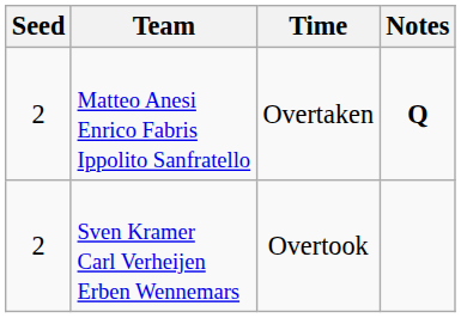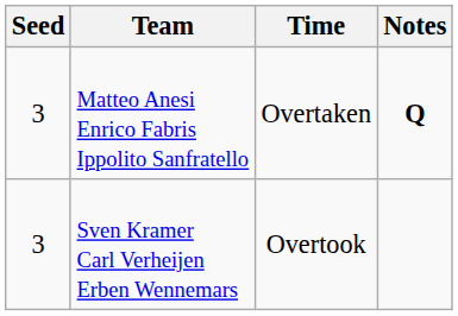Matteo Anesi Enrico Fabris Ippolito Sanfratello | Seed: 2 -> 3
Sven Kramer Carl Verheijen Erben Wennemars | Seed: 2 -> 3
